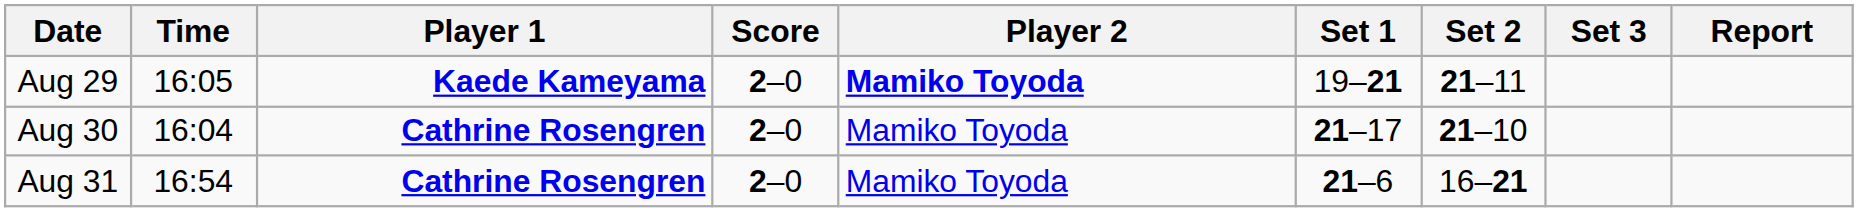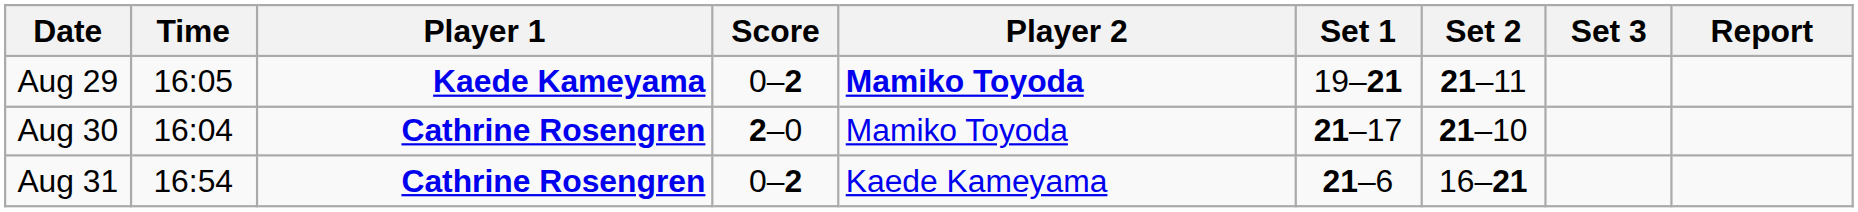Aug 29 | Score: 2–0 -> 0–2
Aug 31 | Score: 2–0 -> 0–2
Aug 31 | Player 2: Mamiko Toyoda -> Kaede Kameyama
